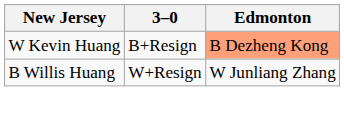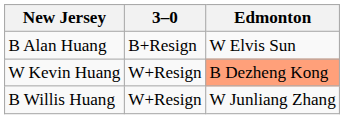+ row: B Alan Huang | B+Resign | W Elvis Sun
W Kevin Huang | 3–0: B+Resign -> W+Resign
